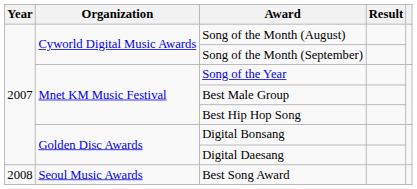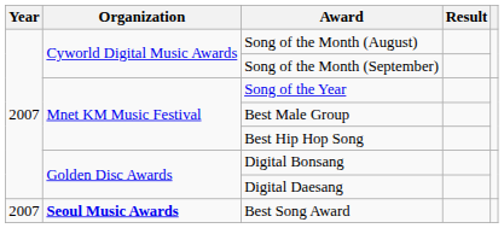Best Song Award | Year: 2008 -> 2007
Best Song Award | Organization: normal -> bold
